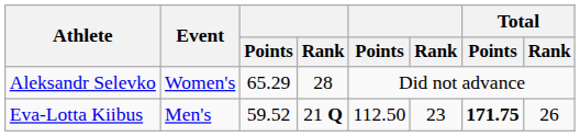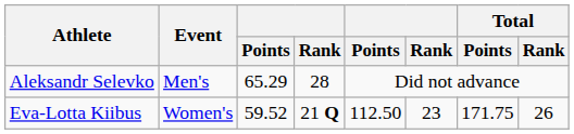Aleksandr Selevko | Event: Women's -> Men's
Eva-Lotta Kiibus | Event: Men's -> Women's
Eva-Lotta Kiibus | Total / Points: bold -> normal
